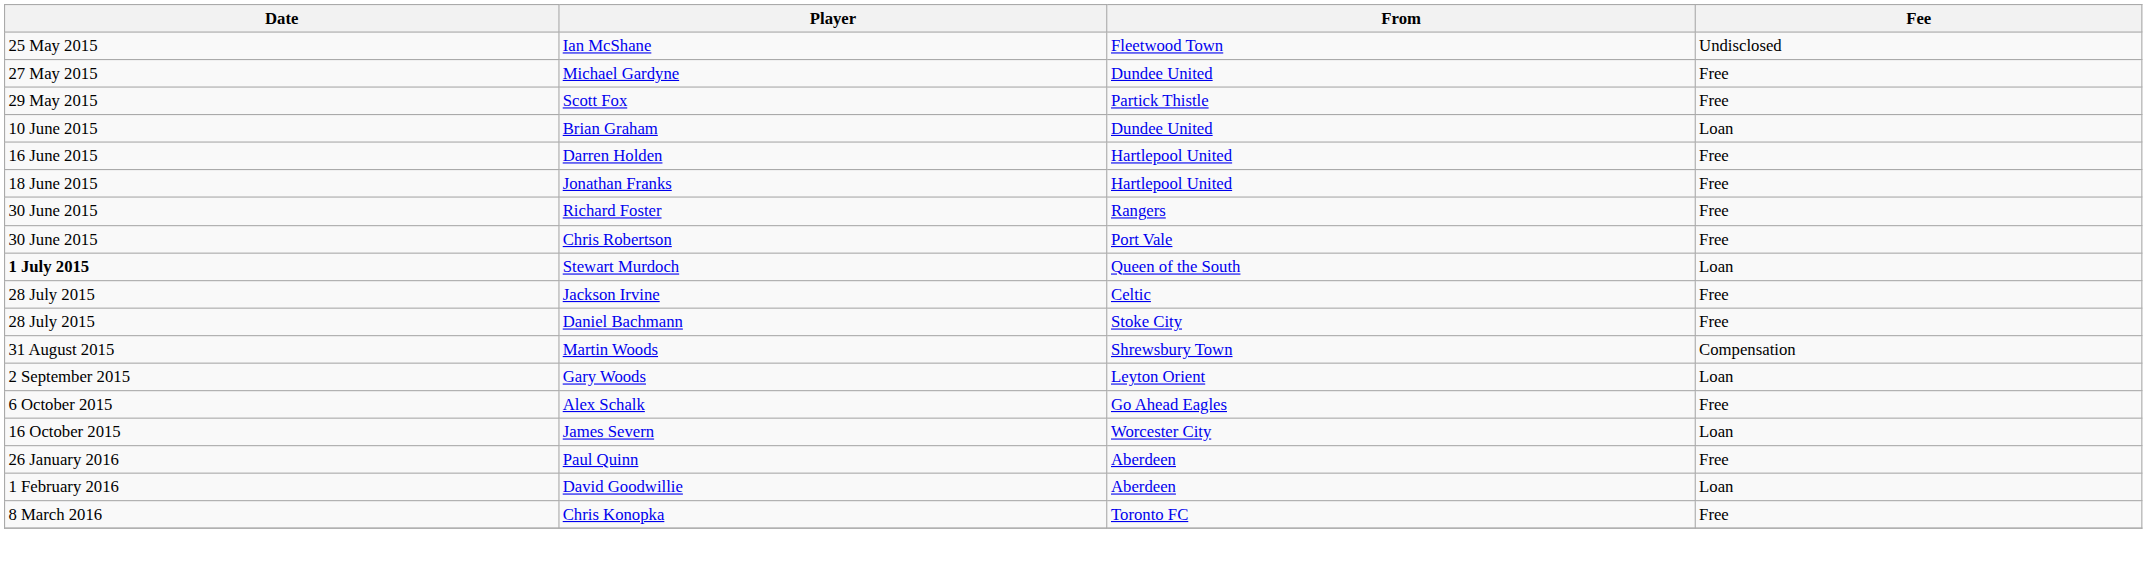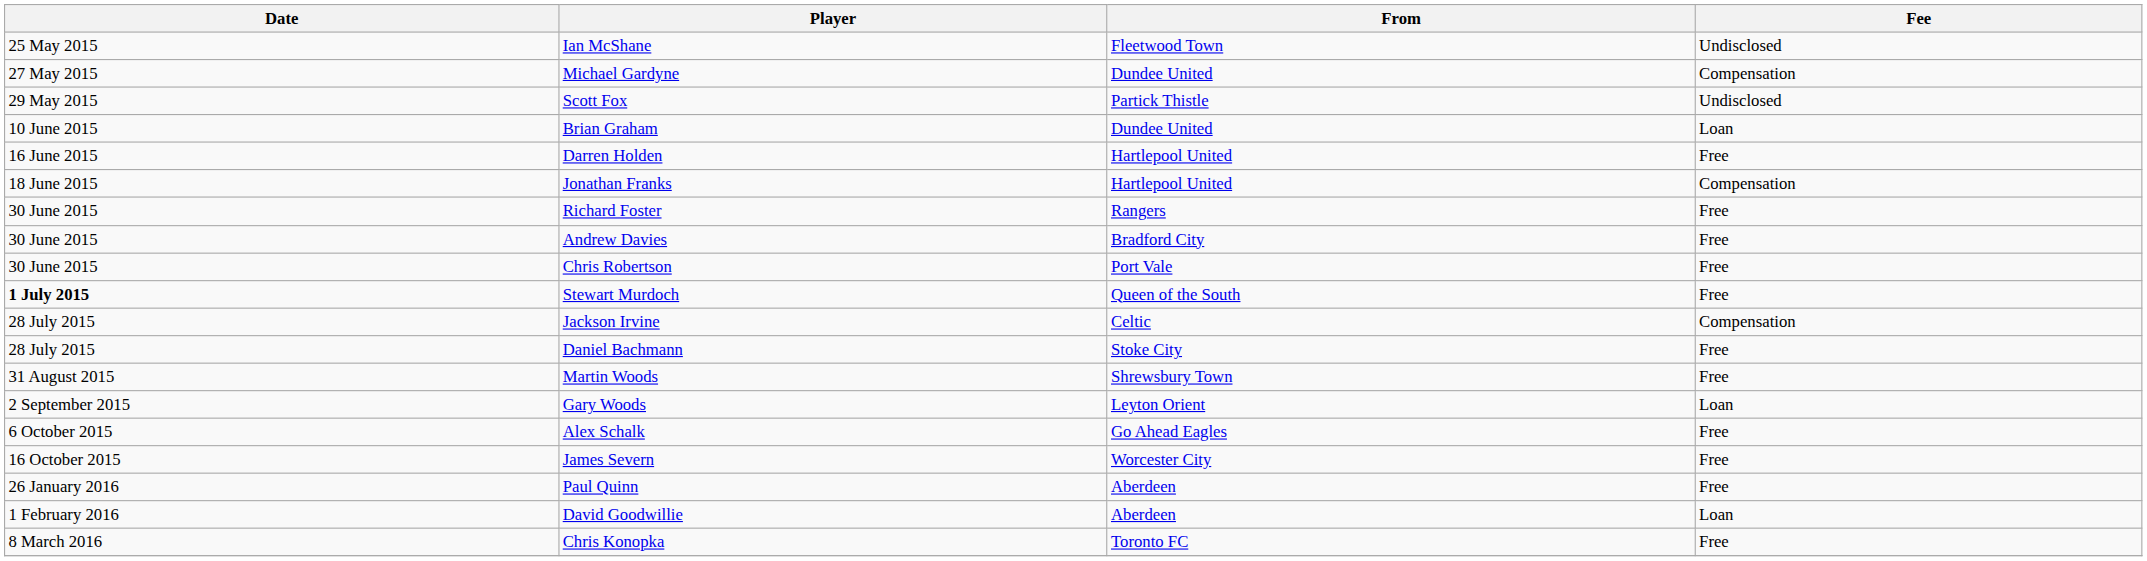Michael Gardyne | Fee: Free -> Compensation
Scott Fox | Fee: Free -> Undisclosed
Jonathan Franks | Fee: Free -> Compensation
+ row: 30 June 2015 | Andrew Davies | Bradford City | Free
Stewart Murdoch | Fee: Loan -> Free
Jackson Irvine | Fee: Free -> Compensation
Martin Woods | Fee: Compensation -> Free
James Severn | Fee: Loan -> Free
